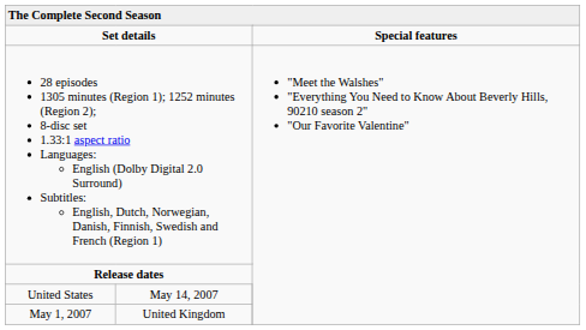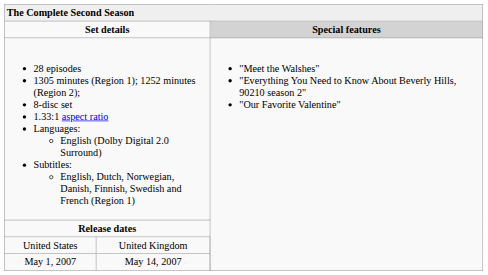Set details | column 4: no background -> lightgrey background
United States | column 2: May 14, 2007 -> United Kingdom
May 1, 2007 | column 2: United Kingdom -> May 14, 2007
